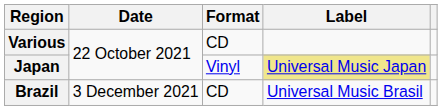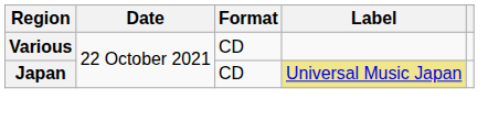Japan | Format: Vinyl -> CD
- row: Brazil | 3 December 2021 | CD | Universal Music Brasil
